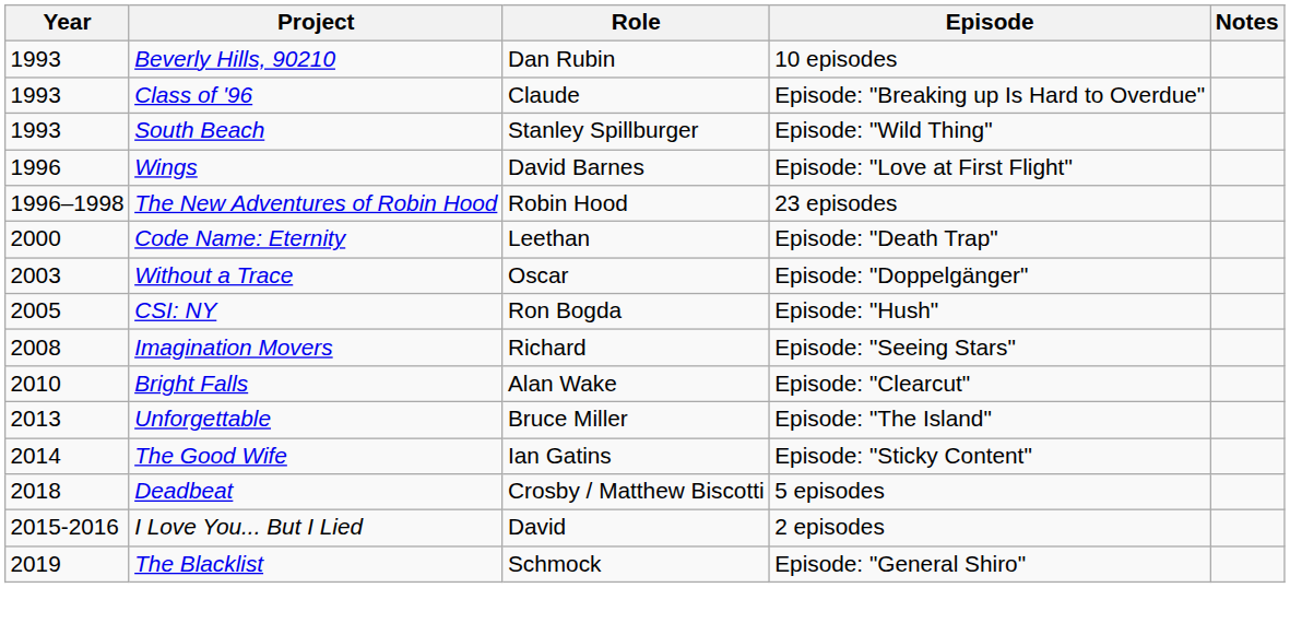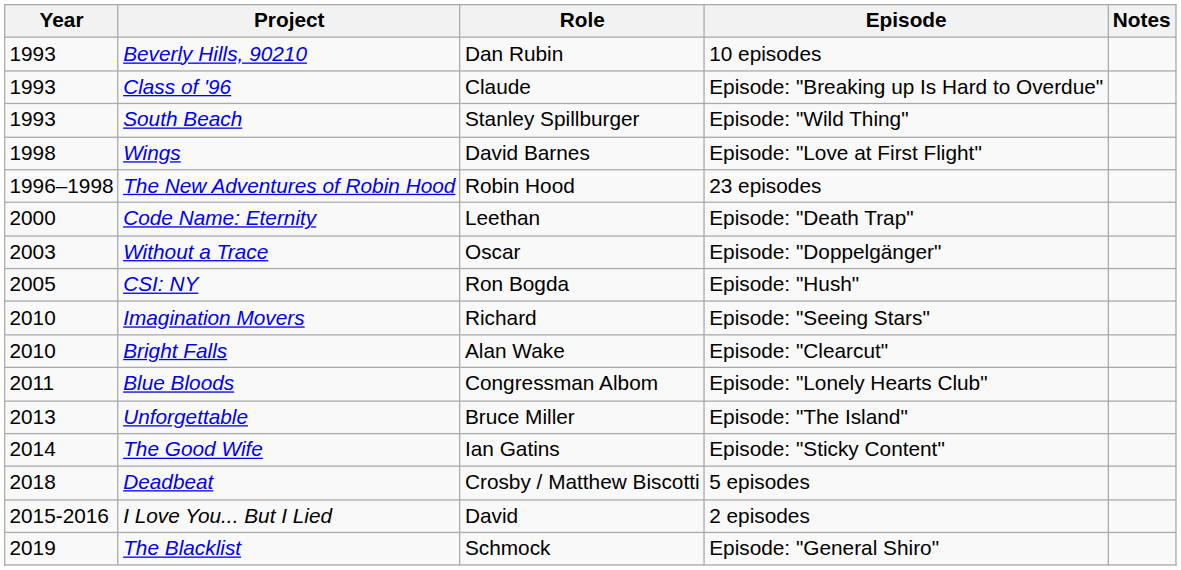Wings | Year: 1996 -> 1998
Imagination Movers | Year: 2008 -> 2010
+ row: 2011 | Blue Bloods | Congressman Albom | Episode: "Lonely Hearts Club"
